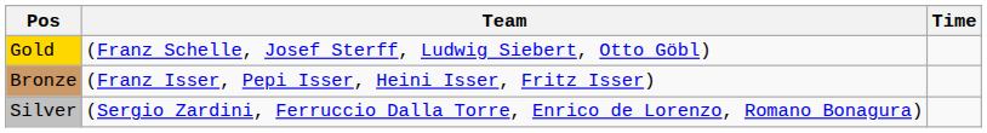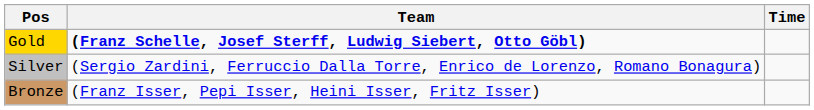Gold | Team: normal -> bold
rows swapped: Silver <-> Bronze
